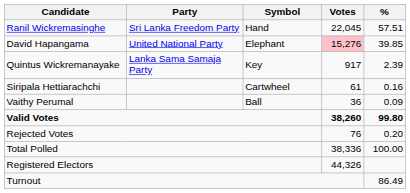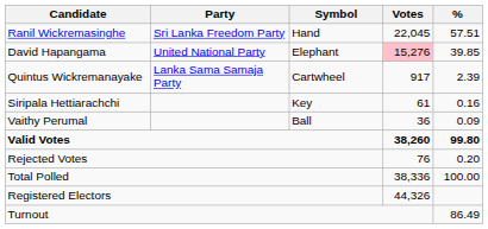Quintus Wickremanayake | Symbol: Key -> Cartwheel
Siripala Hettiarachchi | Symbol: Cartwheel -> Key
